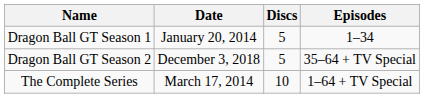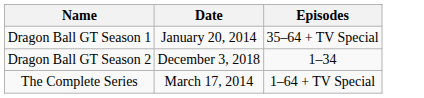- column: Discs | 5 | 5 | 10
Dragon Ball GT Season 1 | Episodes: 1–34 -> 35–64 + TV Special
Dragon Ball GT Season 2 | Episodes: 35–64 + TV Special -> 1–34
